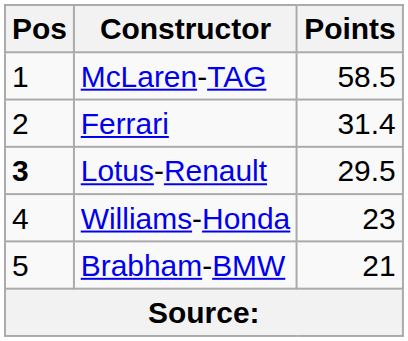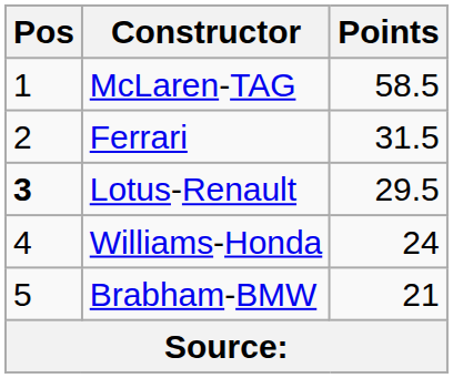Ferrari | Points: 31.4 -> 31.5
Williams-Honda | Points: 23 -> 24
